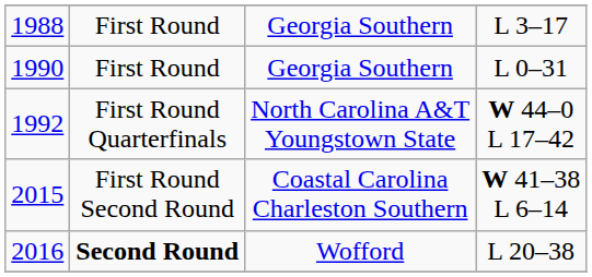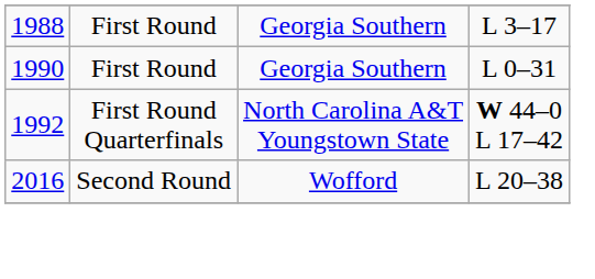- row: 2015 | First Round Second Round | Coastal Carolina Charleston Southern | W 41–38 L 6–14
2016 | column 2: bold -> normal
